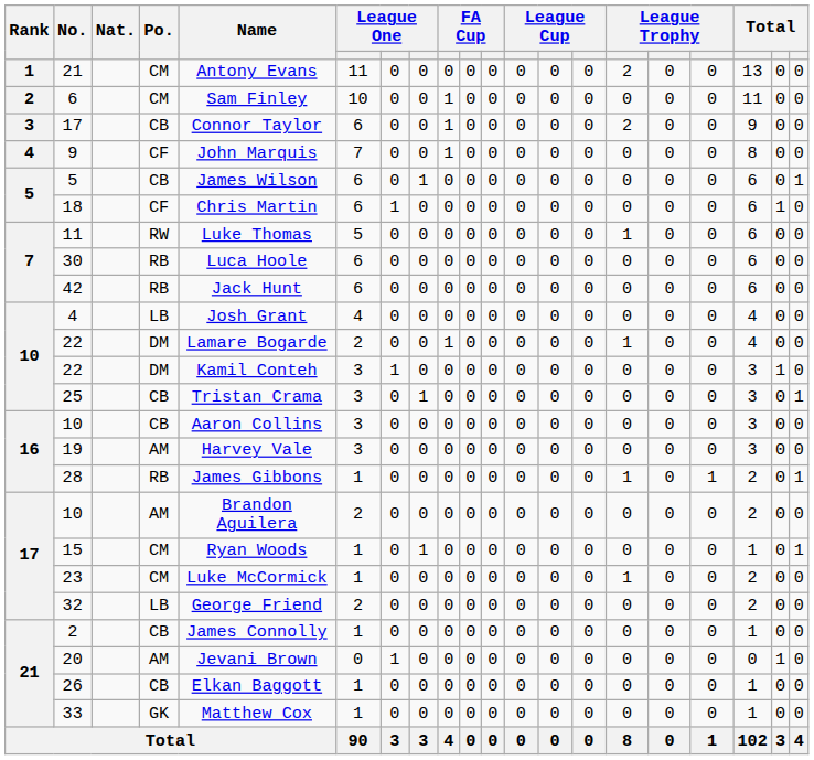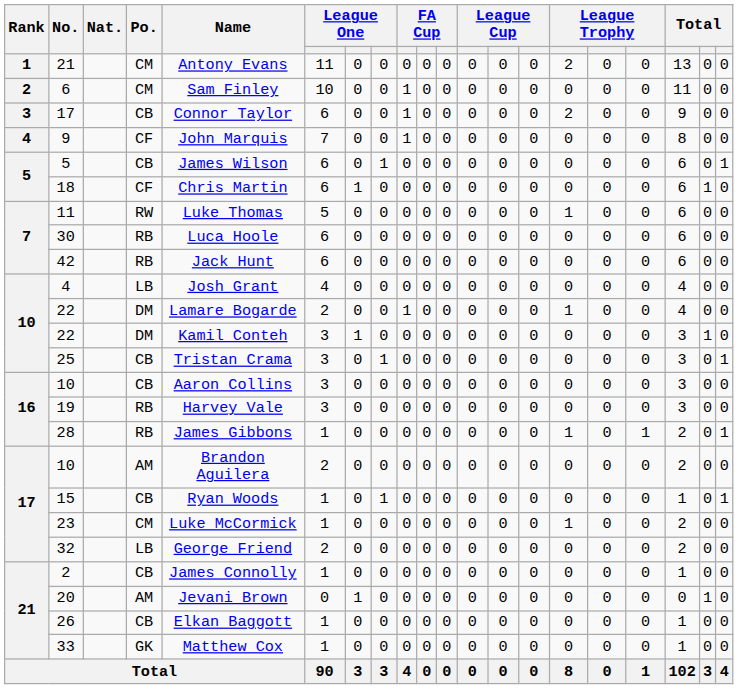19 | Po.: AM -> RB
15 | Po.: CM -> CB
